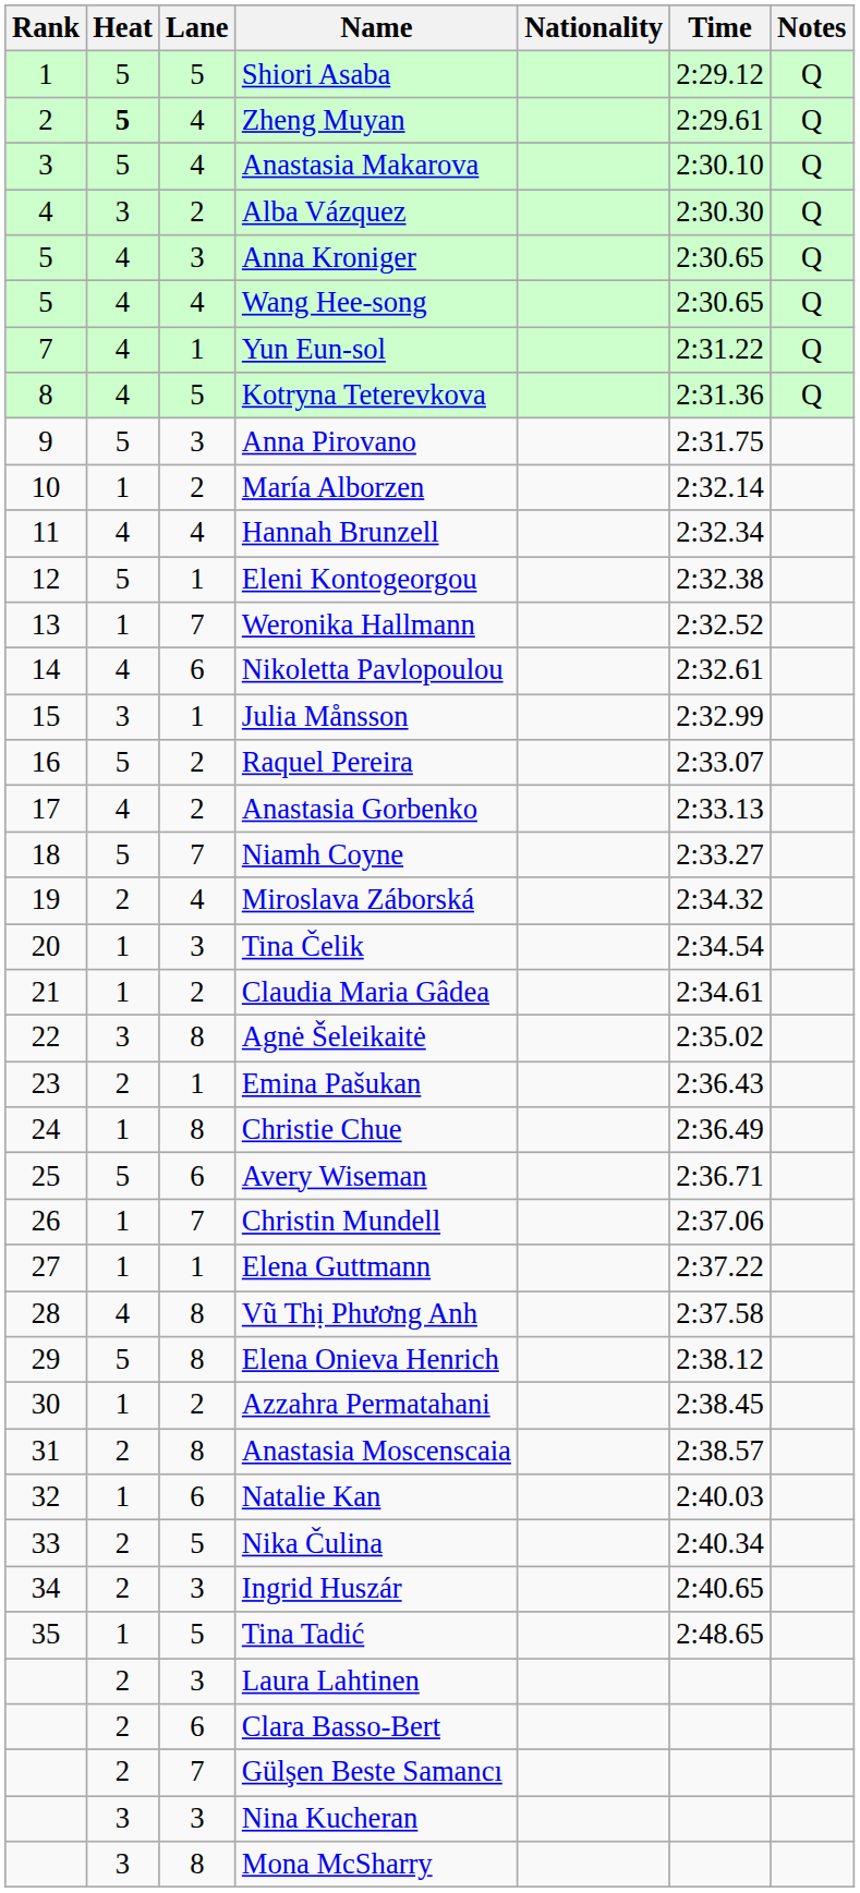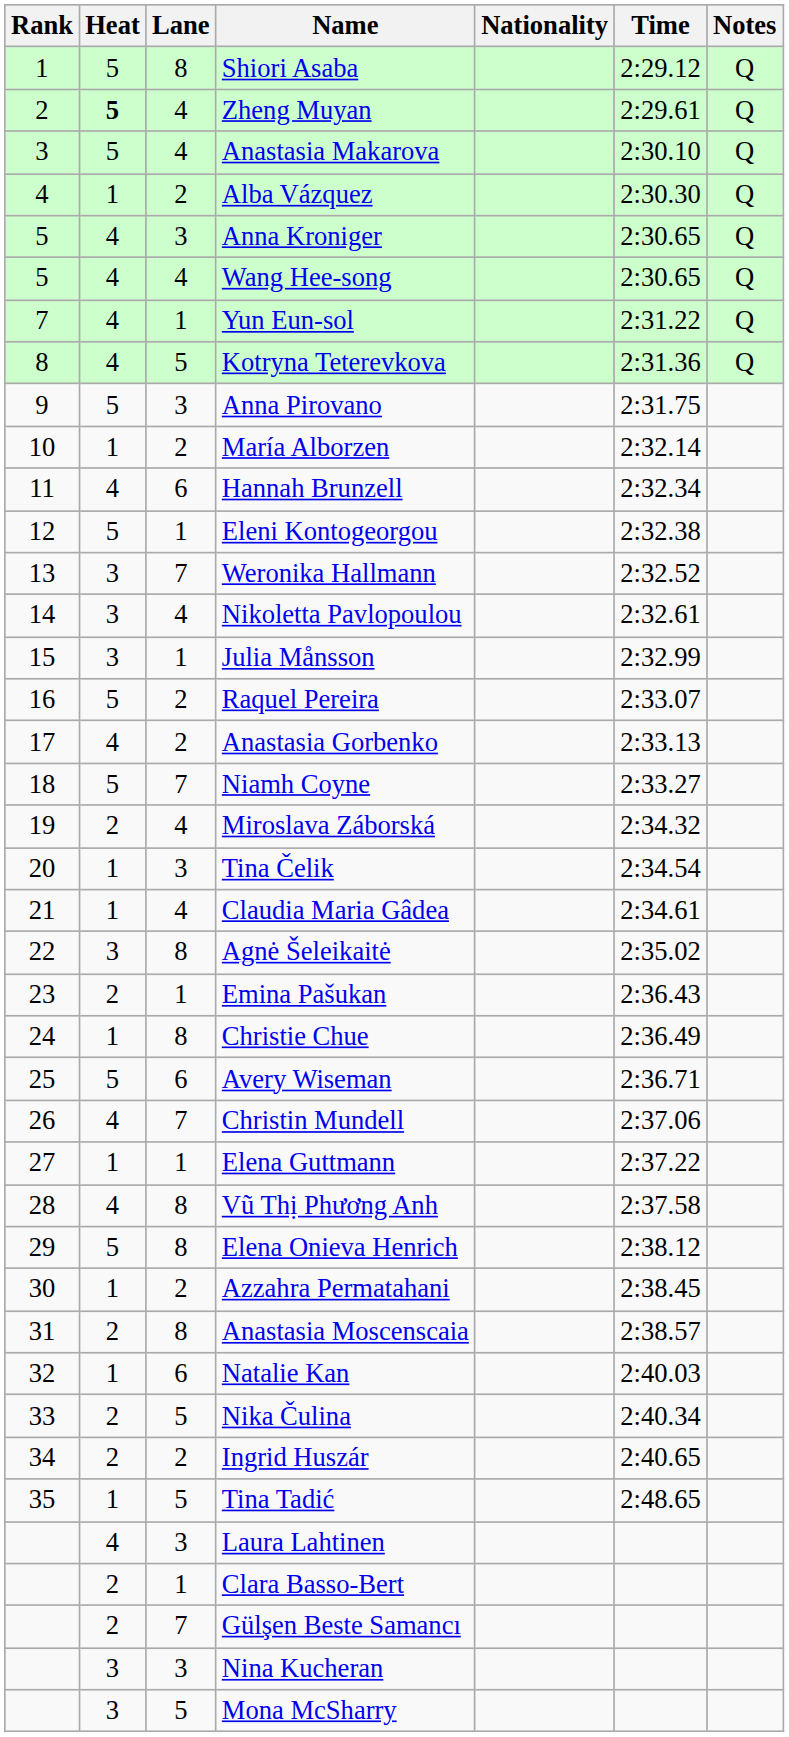Shiori Asaba | Lane: 5 -> 8
Alba Vázquez | Heat: 3 -> 1
Hannah Brunzell | Lane: 4 -> 6
Weronika Hallmann | Heat: 1 -> 3
Nikoletta Pavlopoulou | Heat: 4 -> 3
Nikoletta Pavlopoulou | Lane: 6 -> 4
Claudia Maria Gâdea | Lane: 2 -> 4
Christin Mundell | Heat: 1 -> 4
Ingrid Huszár | Lane: 3 -> 2
Laura Lahtinen | Heat: 2 -> 4
Clara Basso-Bert | Lane: 6 -> 1
Mona McSharry | Lane: 8 -> 5
